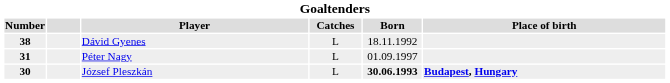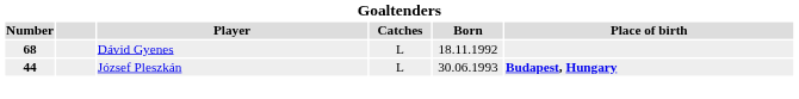Dávid Gyenes | Number: 38 -> 68
- row: 31 | Péter Nagy | L | 01.09.1997
József Pleszkán | Number: 30 -> 44
József Pleszkán | Born: bold -> normal
